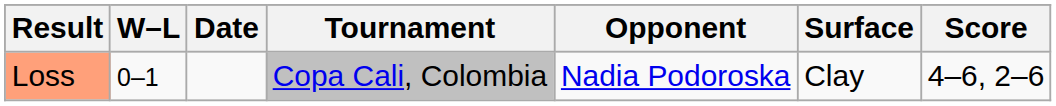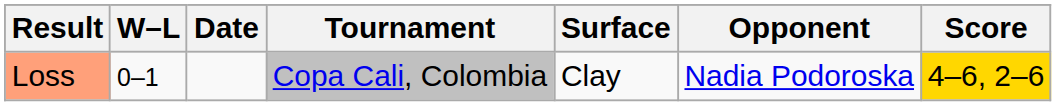columns swapped: Surface <-> Opponent
Loss | Score: no background -> gold background
